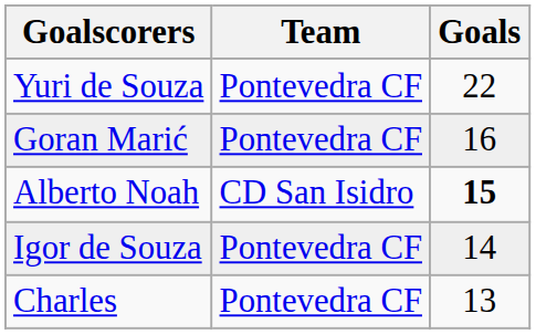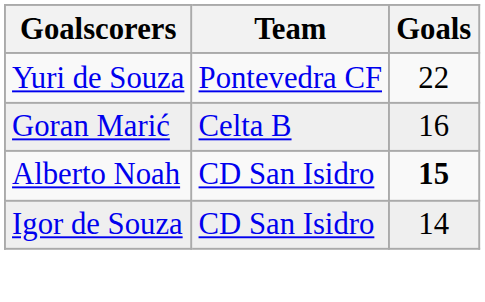Goran Marić | Team: Pontevedra CF -> Celta B
Igor de Souza | Team: Pontevedra CF -> CD San Isidro
- row: Charles | Pontevedra CF | 13
